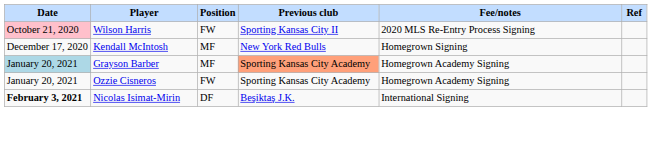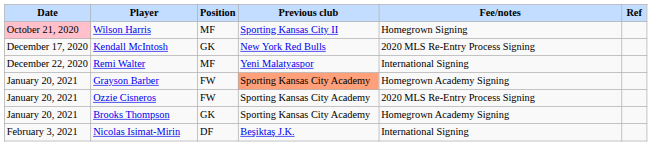Wilson Harris | Position: FW -> MF
Wilson Harris | Fee/notes: 2020 MLS Re-Entry Process Signing -> Homegrown Signing
Kendall McIntosh | Position: MF -> GK
Kendall McIntosh | Fee/notes: Homegrown Signing -> 2020 MLS Re-Entry Process Signing
+ row: December 22, 2020 | Remi Walter | MF | Yeni Malatyaspor | International Signing
Grayson Barber | Date: lightblue background -> no background
Grayson Barber | Position: MF -> FW
Ozzie Cisneros | Fee/notes: Homegrown Academy Signing -> 2020 MLS Re-Entry Process Signing
+ row: January 20, 2021 | Brooks Thompson | GK | Sporting Kansas City Academy | Homegrown Academy Signing
Nicolas Isimat-Mirin | Date: bold -> normal
